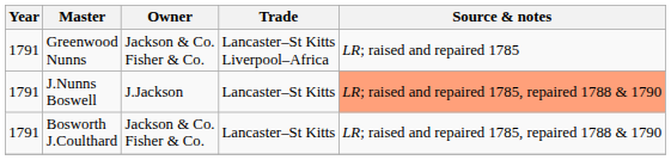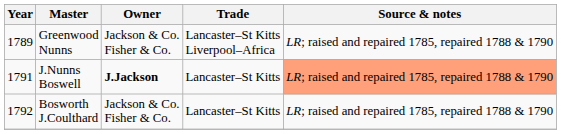Greenwood Nunns | Year: 1791 -> 1789
Greenwood Nunns | Source & notes: LR; raised and repaired 1785 -> LR; raised and repaired 1785, repaired 1788 & 1790
J.Nunns Boswell | Owner: normal -> bold
Bosworth J.Coulthard | Year: 1791 -> 1792
